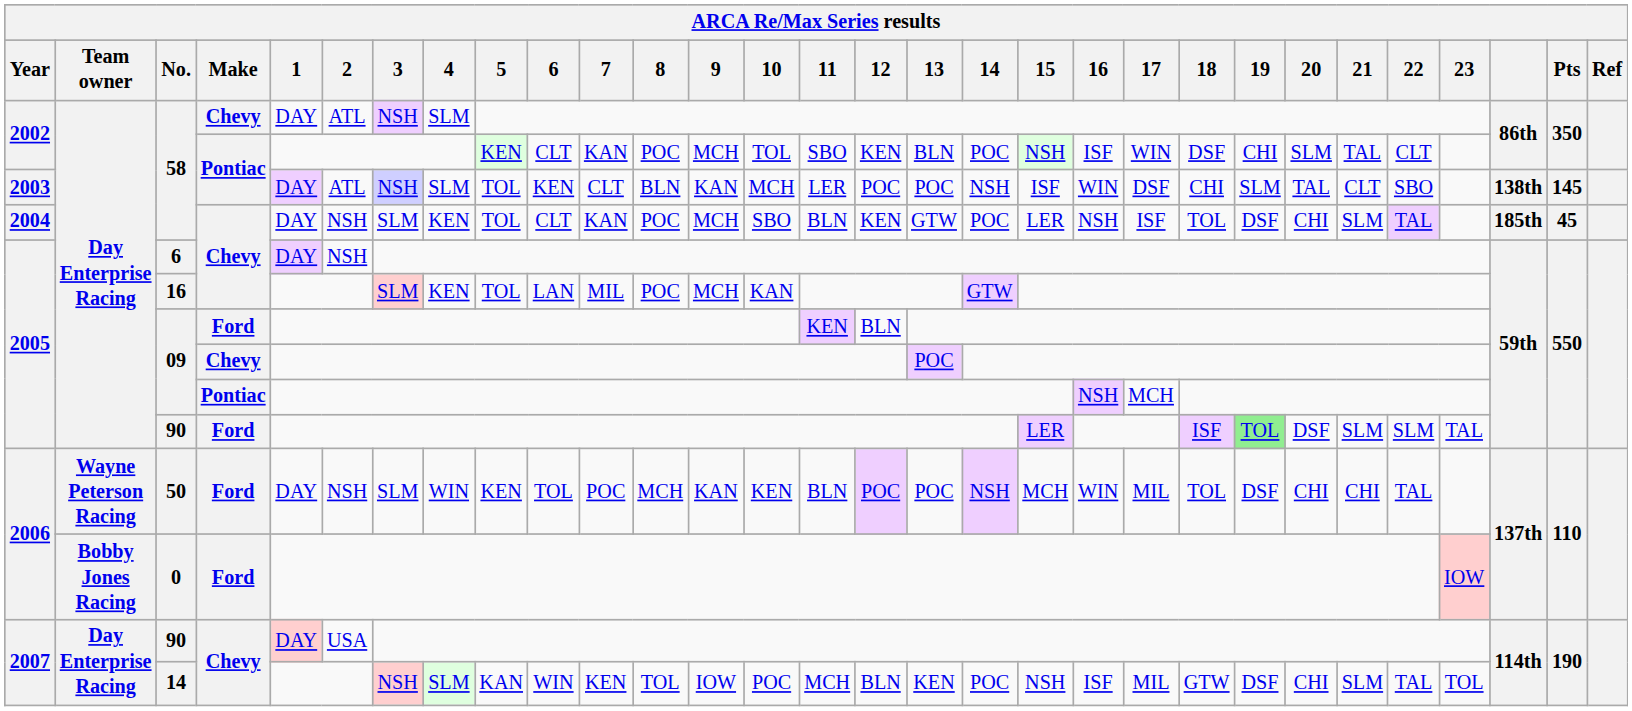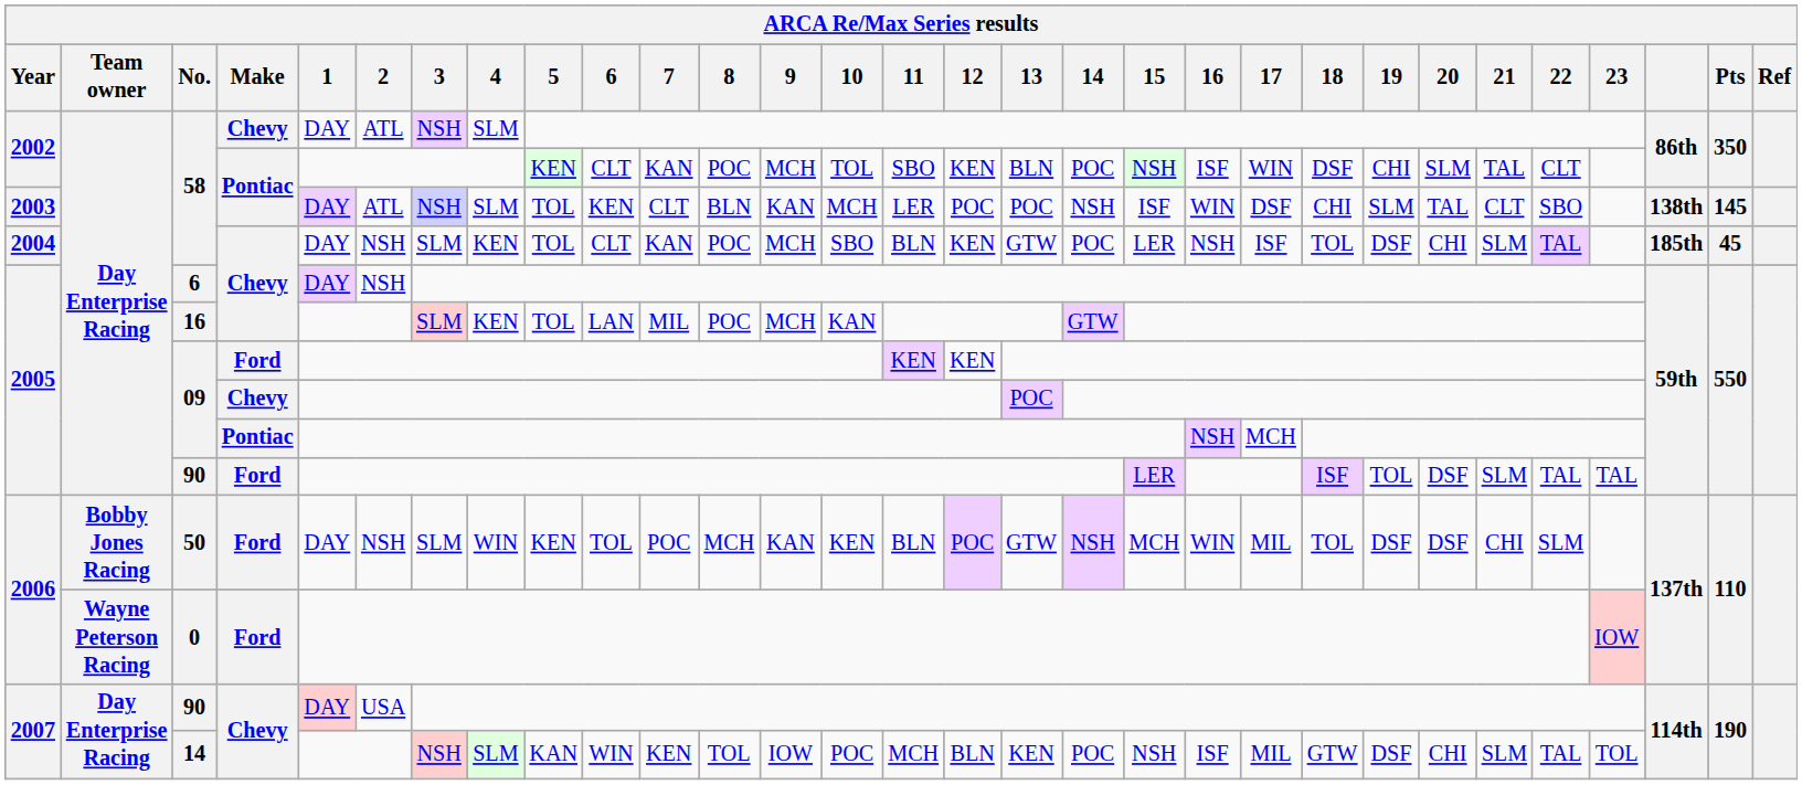09 / Ford | 12: BLN -> KEN
90 / Ford | 19: lightgreen background -> no background
90 / Ford | 22: SLM -> TAL
50 | Team owner: Wayne Peterson Racing -> Bobby Jones Racing
50 | 13: POC -> GTW
50 | 20: CHI -> DSF
50 | 22: TAL -> SLM
0 | Team owner: Bobby Jones Racing -> Wayne Peterson Racing
